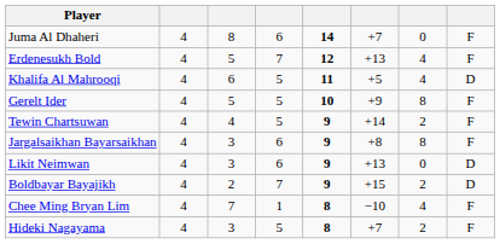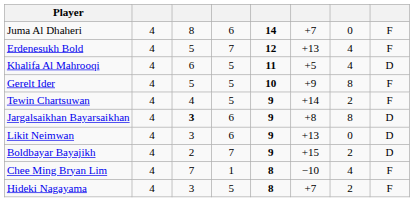Jargalsaikhan Bayarsaikhan | column 3: normal -> bold
Jargalsaikhan Bayarsaikhan | column 8: F -> D
